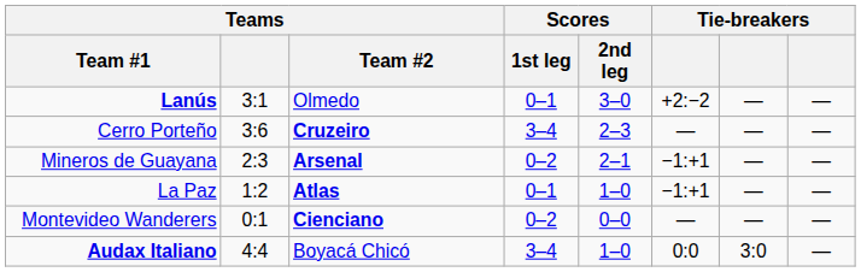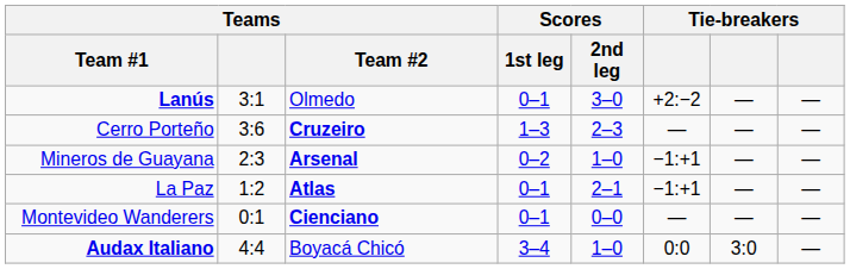Cerro Porteño | Scores / 1st leg: 3–4 -> 1–3
Mineros de Guayana | Scores / 2nd leg: 2–1 -> 1–0
La Paz | Scores / 2nd leg: 1–0 -> 2–1
Montevideo Wanderers | Scores / 1st leg: 0–2 -> 0–1
